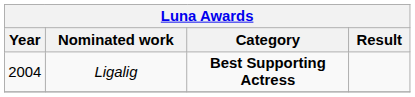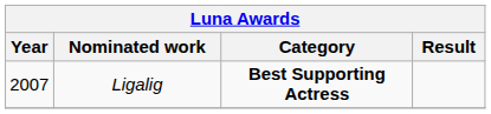Ligalig | Year: 2004 -> 2007
